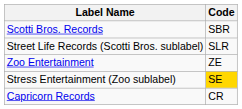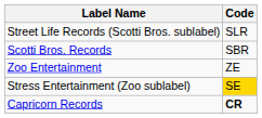rows swapped: Scotti Bros. Records <-> Street Life Records (Scotti Bros. sublabel)
Capricorn Records | Code: normal -> bold
